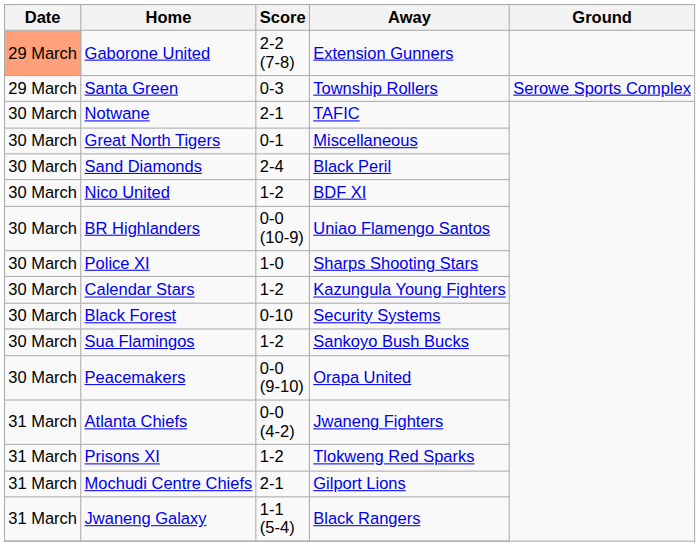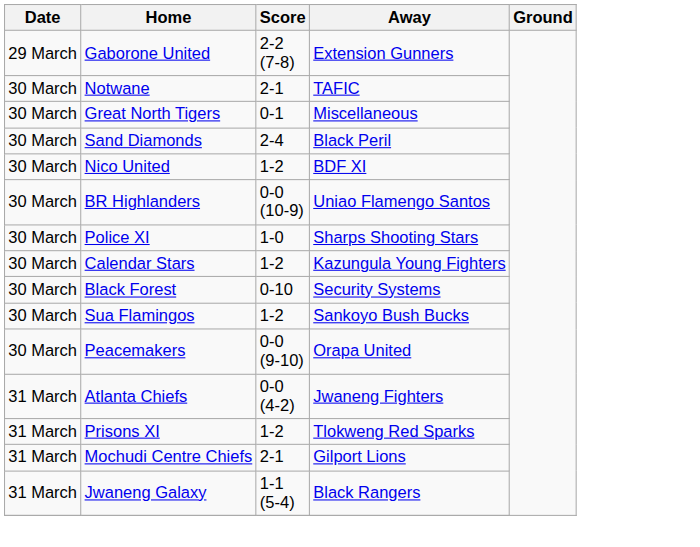Gaborone United | Date: lightsalmon background -> no background
- row: 29 March | Santa Green | 0-3 | Township Rollers | Serowe Sports Complex
